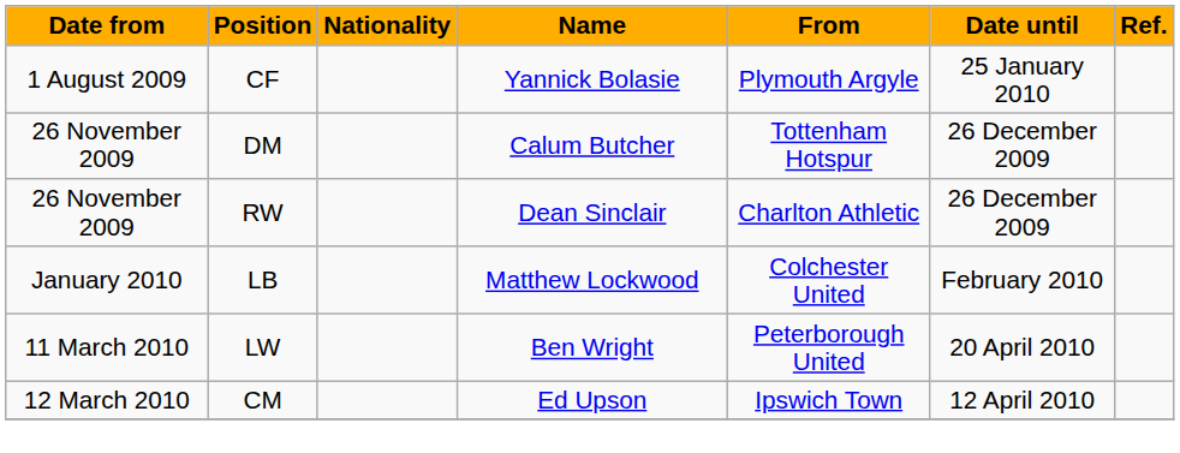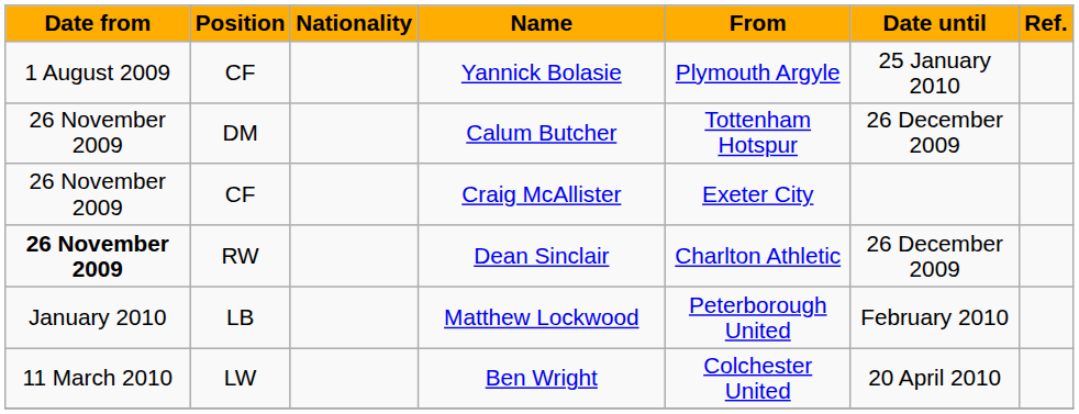+ row: 26 November 2009 | CF | Craig McAllister | Exeter City
Dean Sinclair | Date from: normal -> bold
Matthew Lockwood | From: Colchester United -> Peterborough United
Ben Wright | From: Peterborough United -> Colchester United
- row: 12 March 2010 | CM | Ed Upson | Ipswich Town | 12 April 2010
